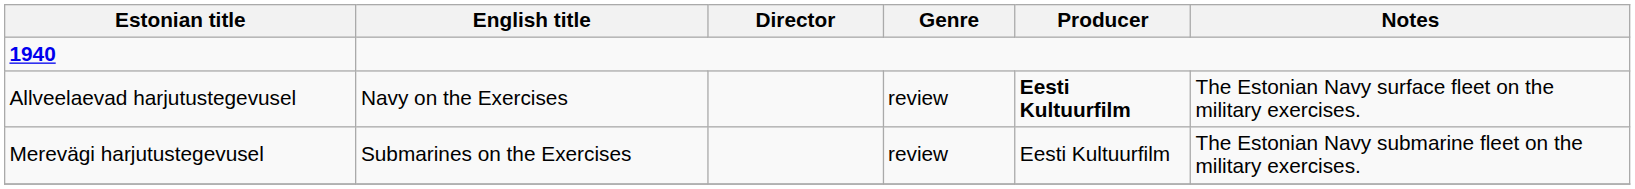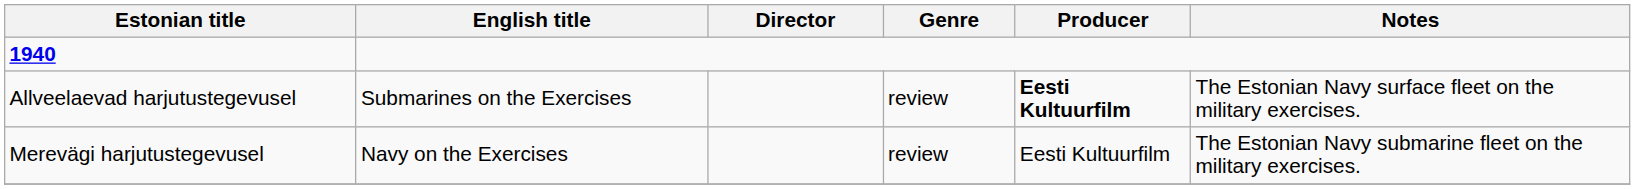Allveelaevad harjutustegevusel | English title: Navy on the Exercises -> Submarines on the Exercises
Merevägi harjutustegevusel | English title: Submarines on the Exercises -> Navy on the Exercises
